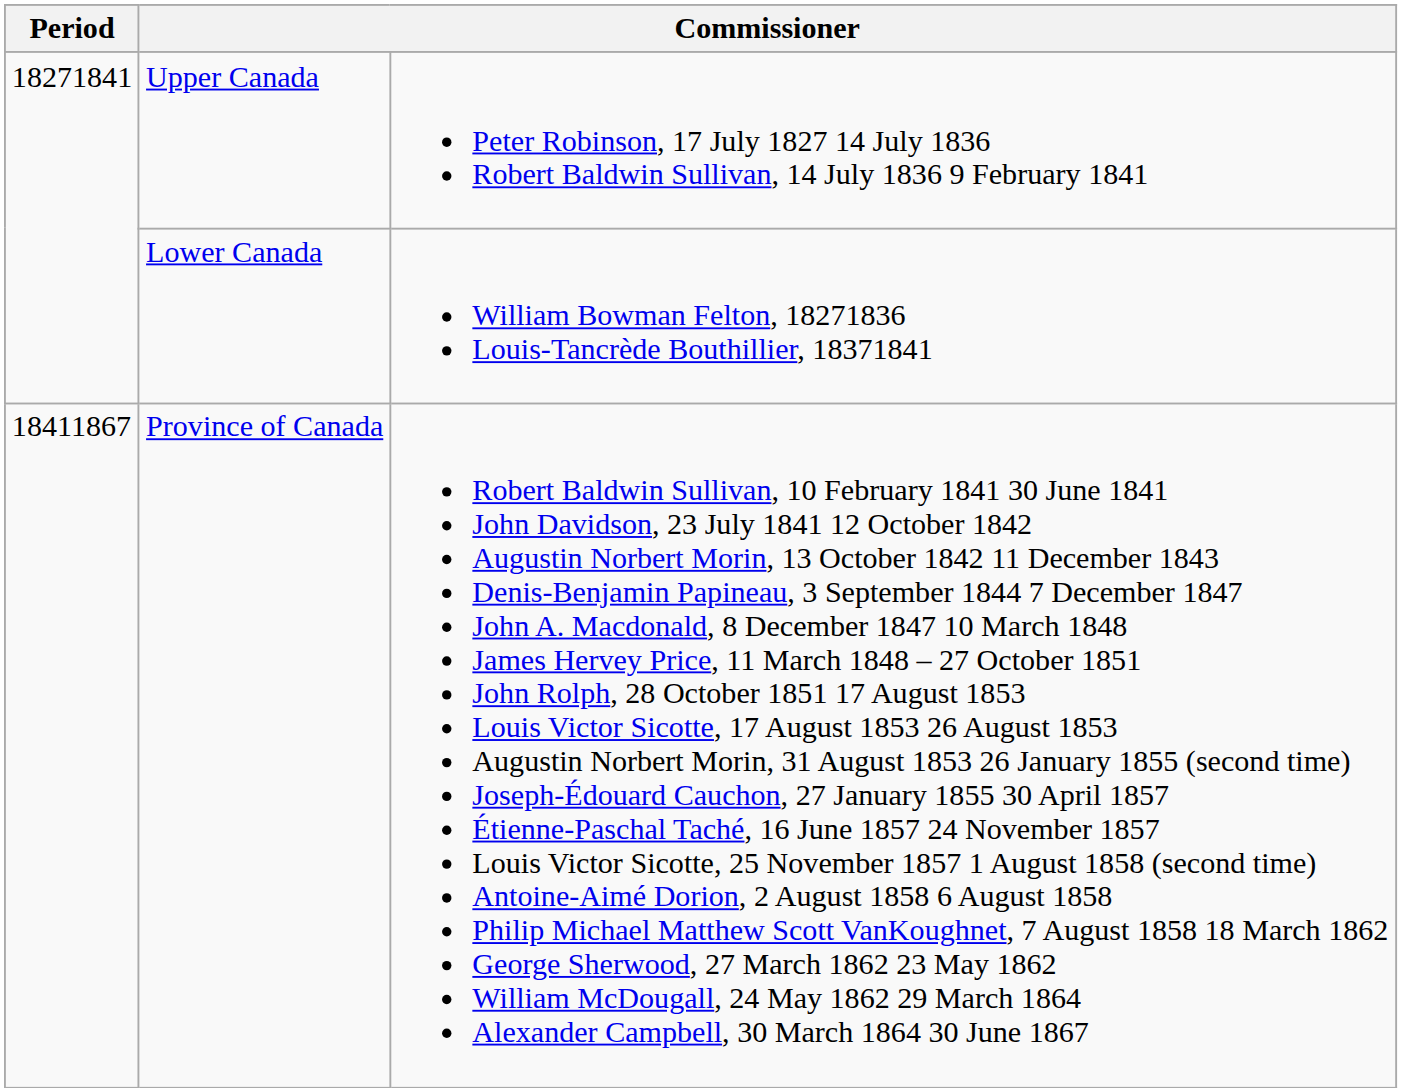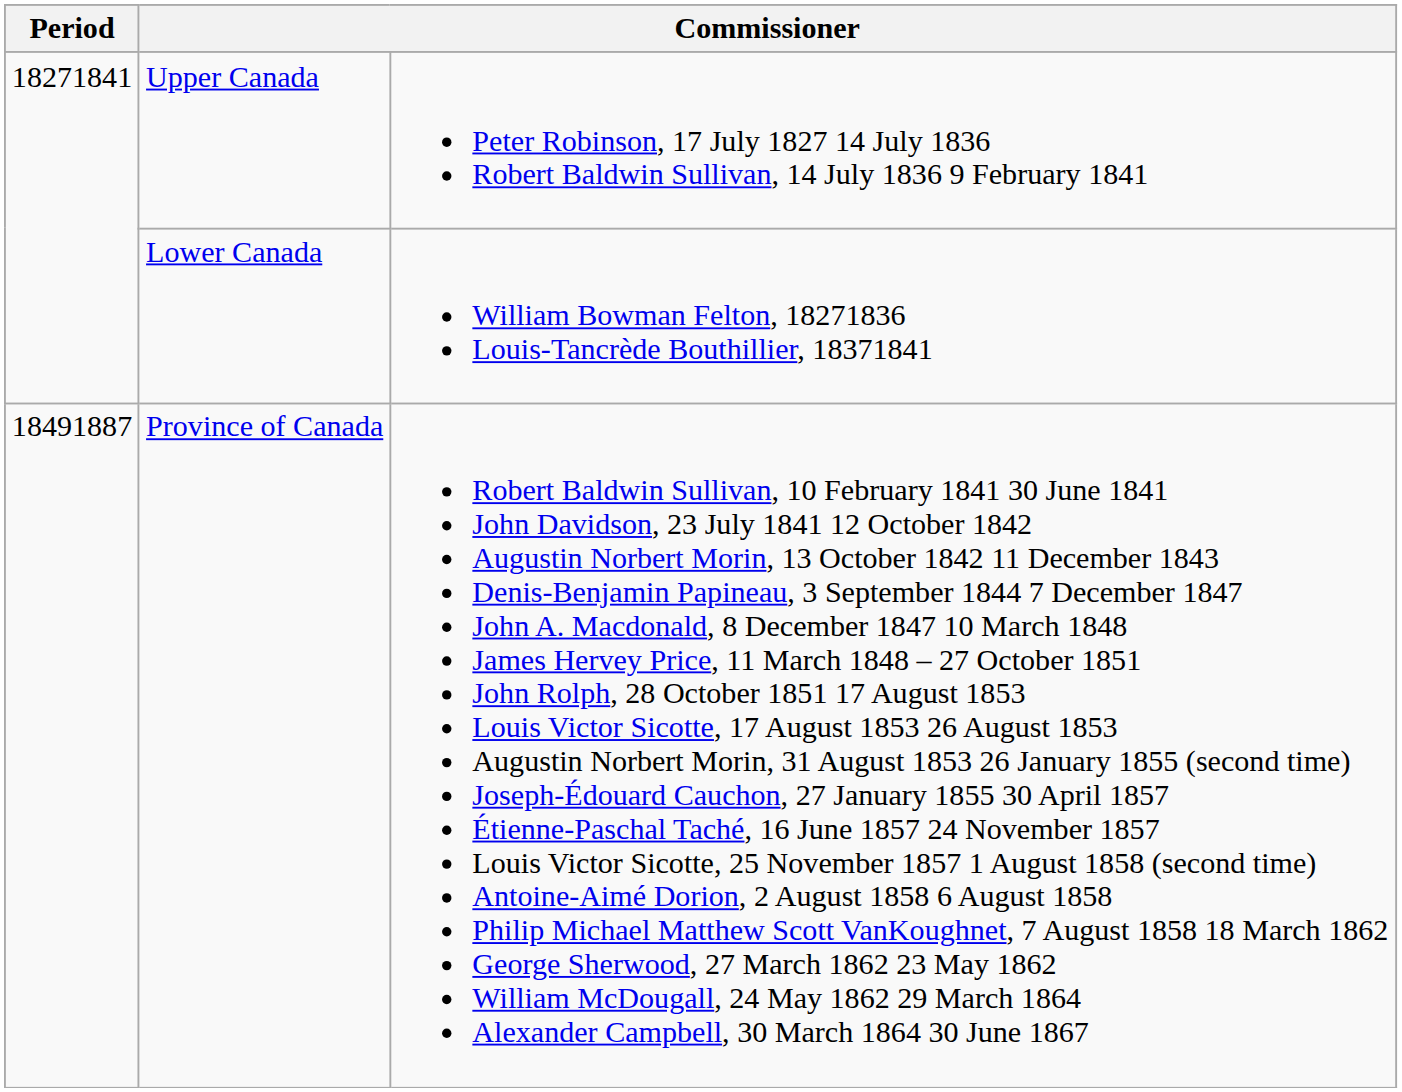Province of Canada | Period: 18411867 -> 18491887
